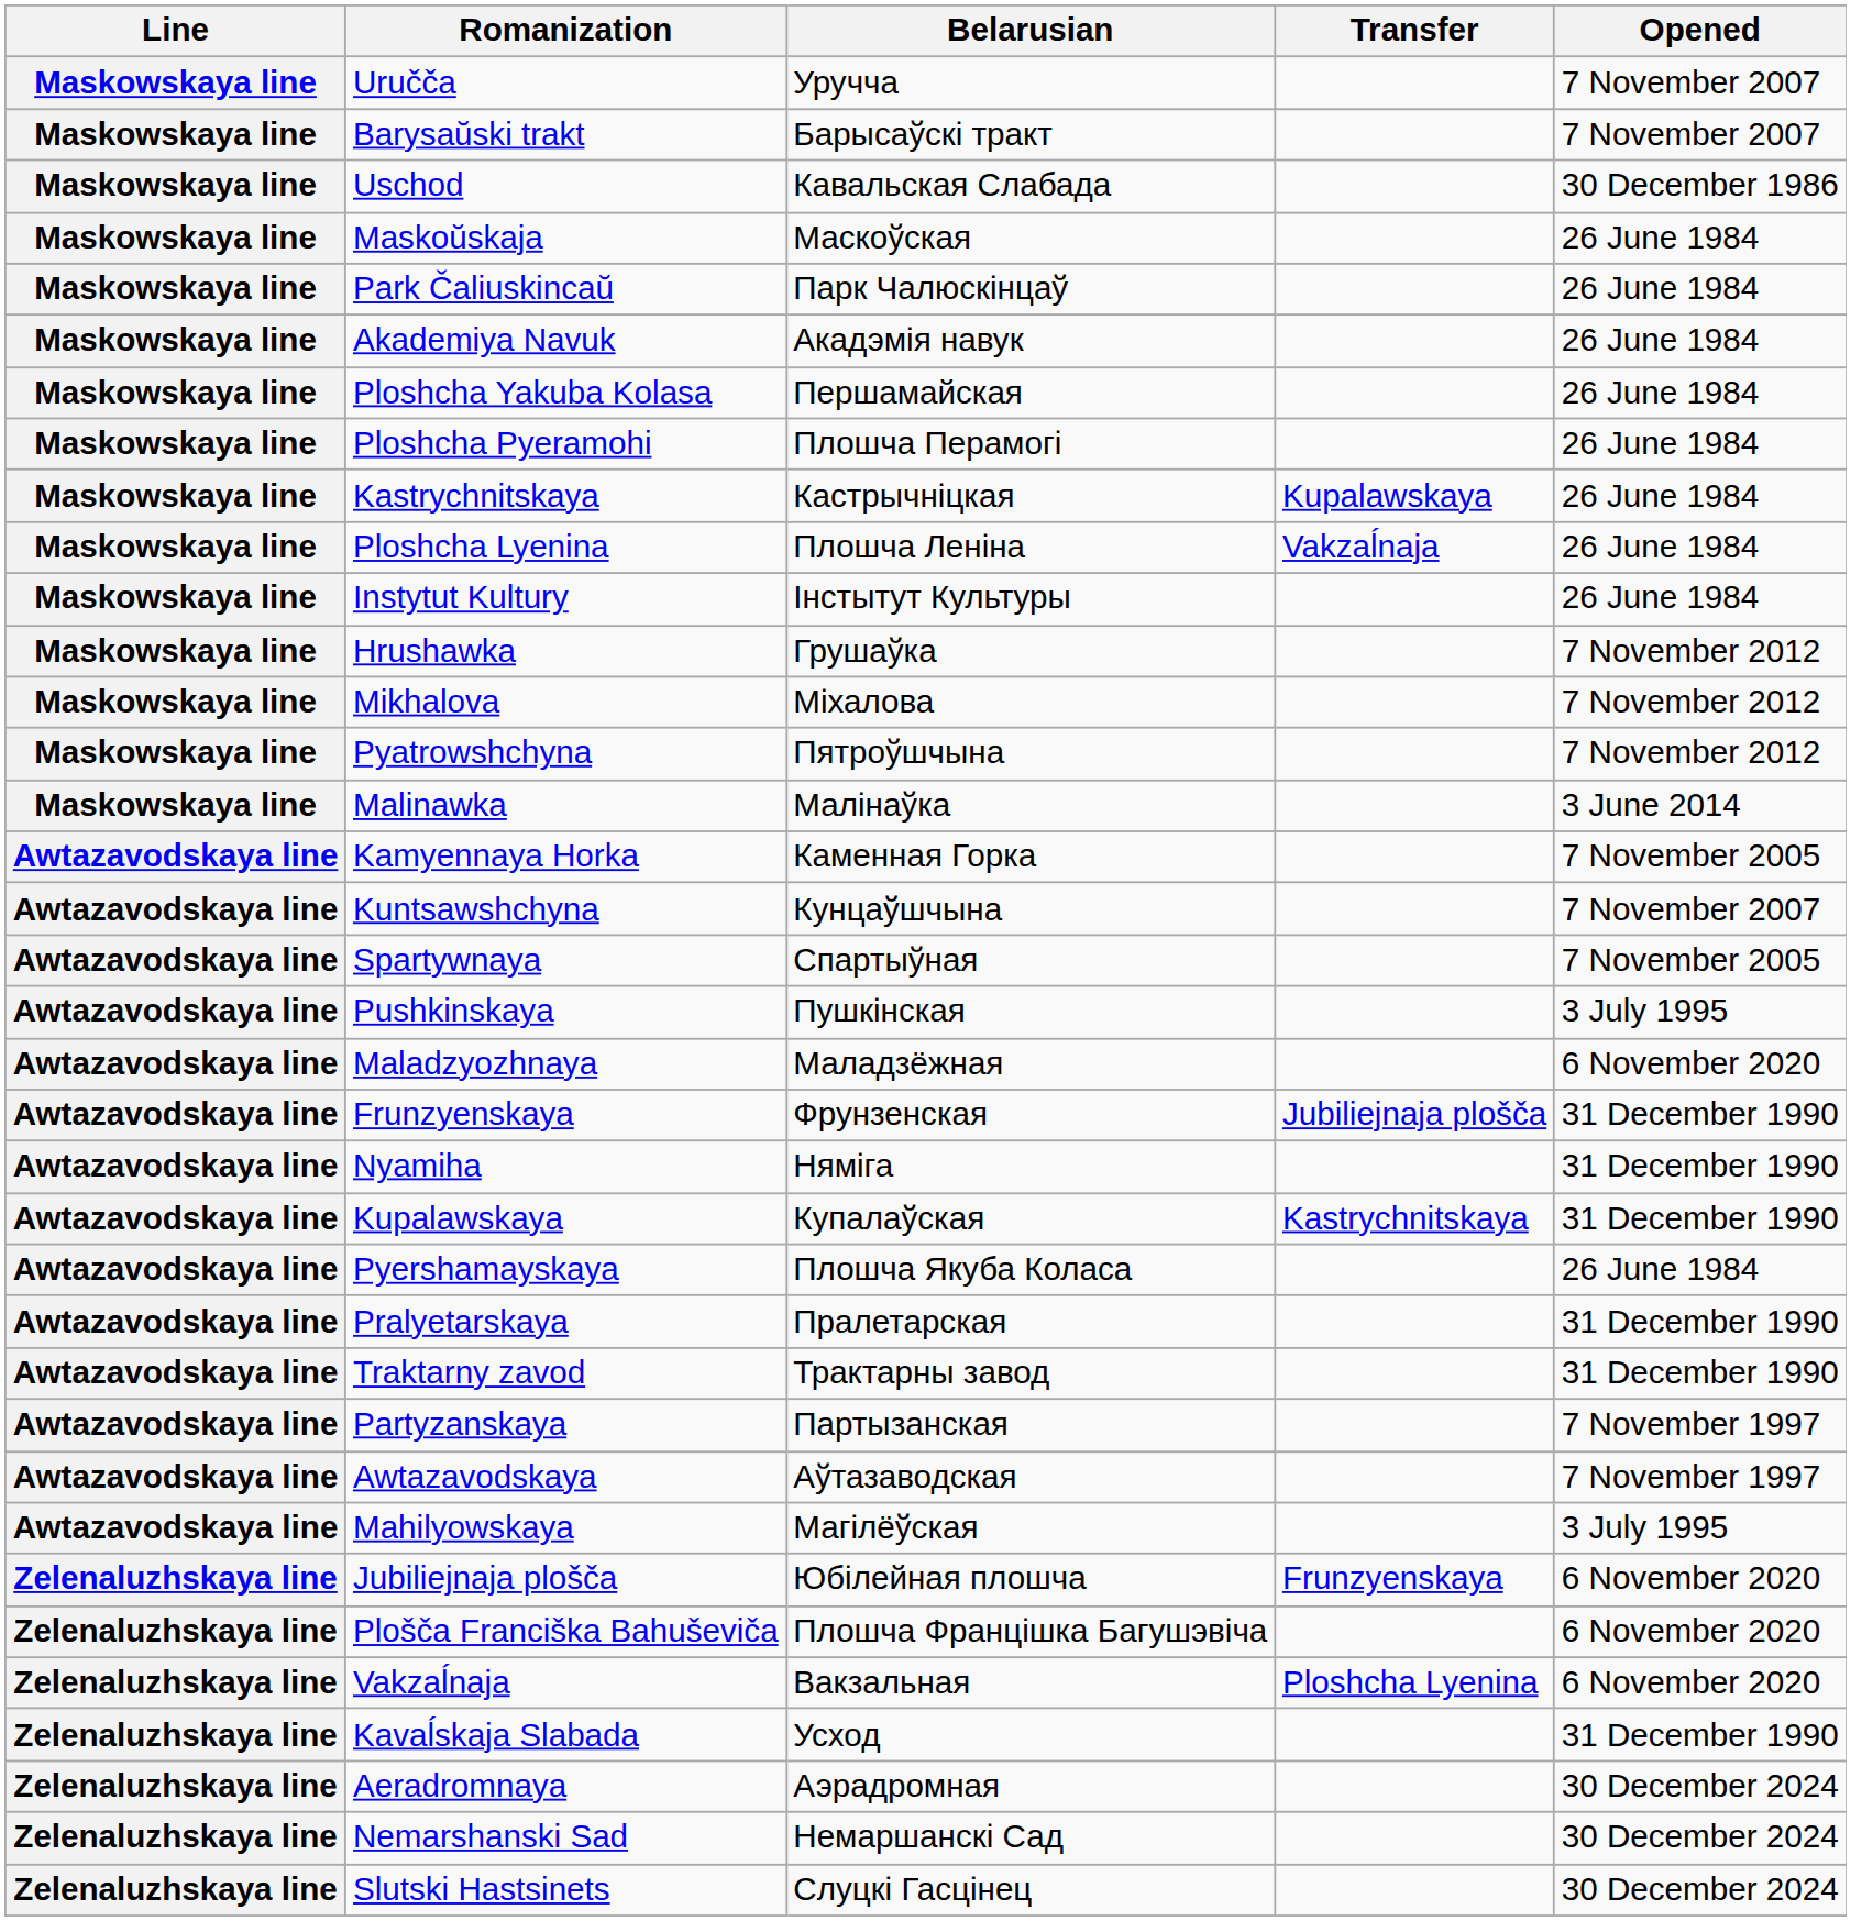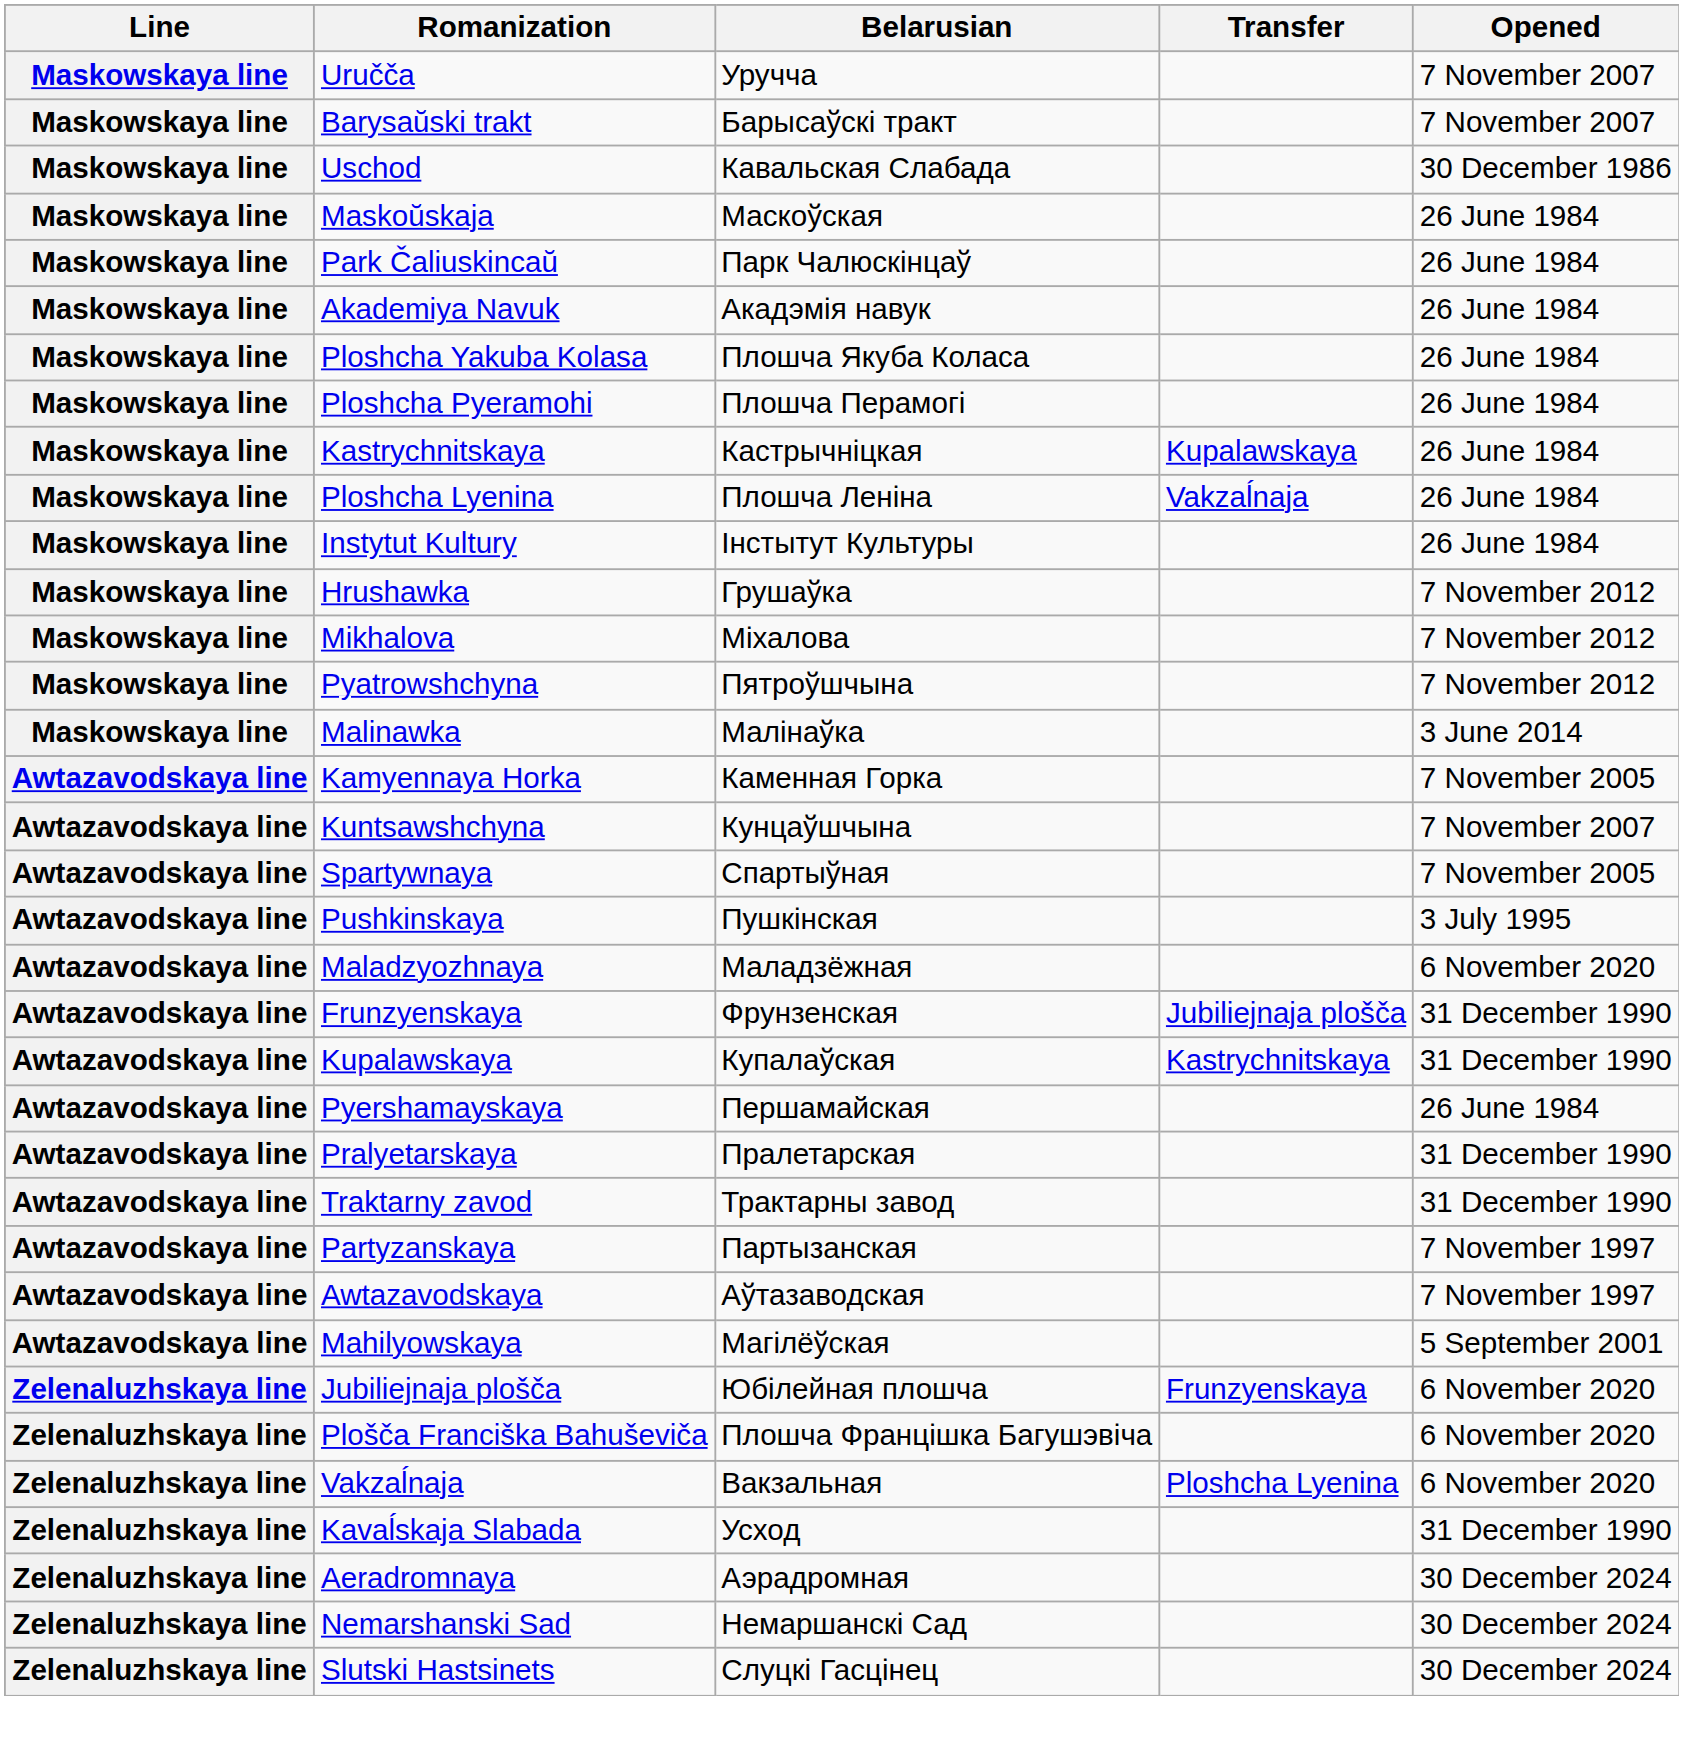Ploshcha Yakuba Kolasa | Belarusian: Першамайская -> Плошча Якуба Коласа
- row: Awtazavodskaya line | Nyamiha | Няміга | 31 December 1990
Pyershamayskaya | Belarusian: Плошча Якуба Коласа -> Першамайская
Mahilyowskaya | Opened: 3 July 1995 -> 5 September 2001
